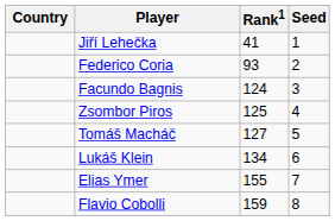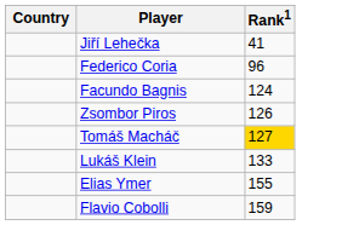- column: Seed | 1 | 2 | 3 | 4 | 5 | 6 | 7 | 8
Federico Coria | Rank1: 93 -> 96
Zsombor Piros | Rank1: 125 -> 126
Tomáš Macháč | Rank1: no background -> gold background
Lukáš Klein | Rank1: 134 -> 133
